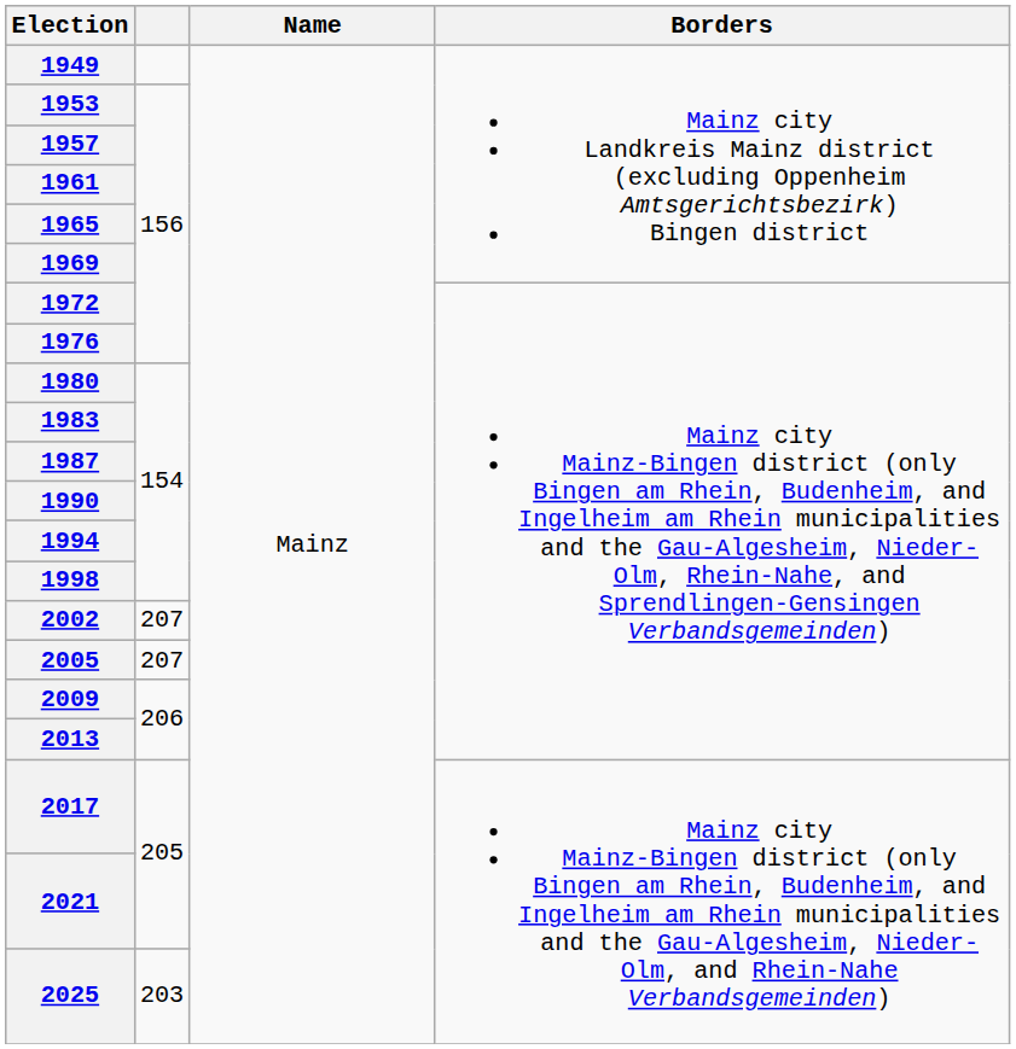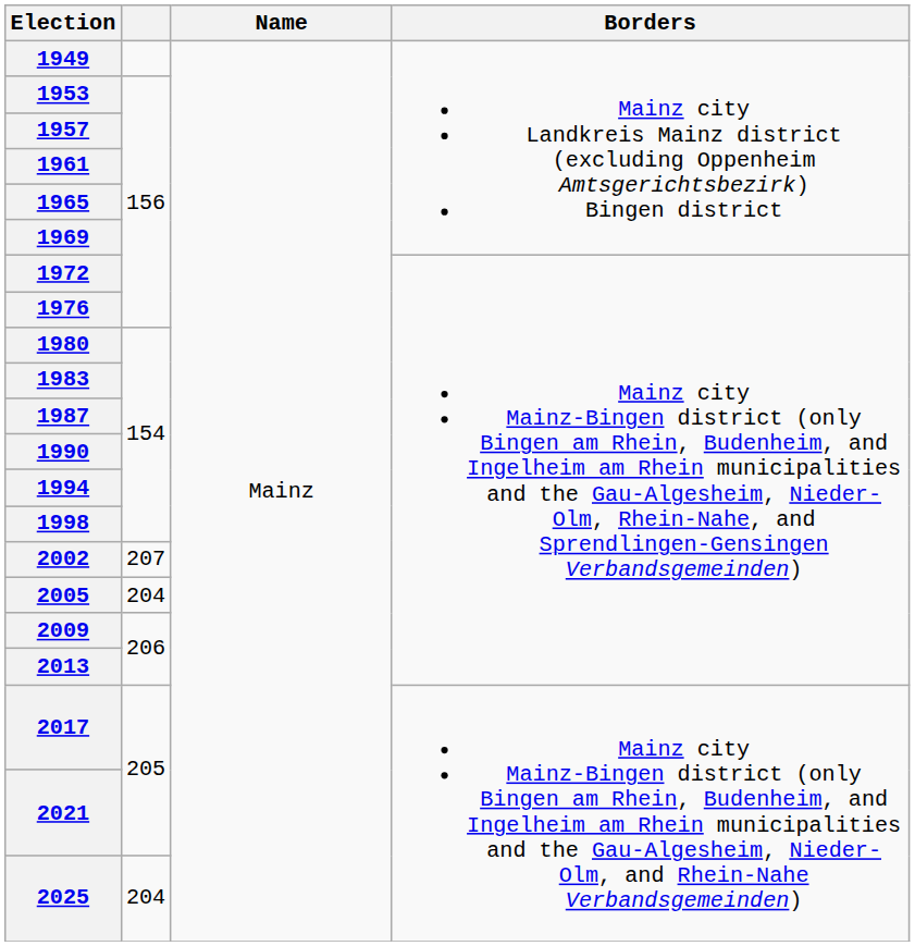2005 | column 2: 207 -> 204
2025 | column 2: 203 -> 204
